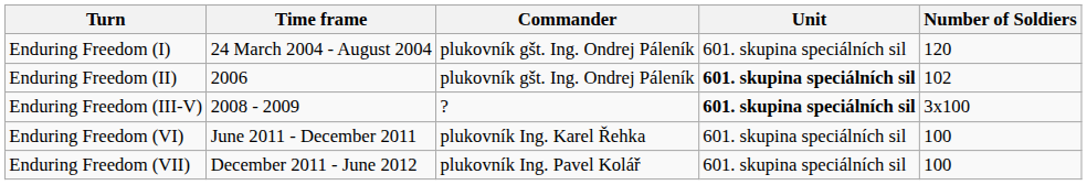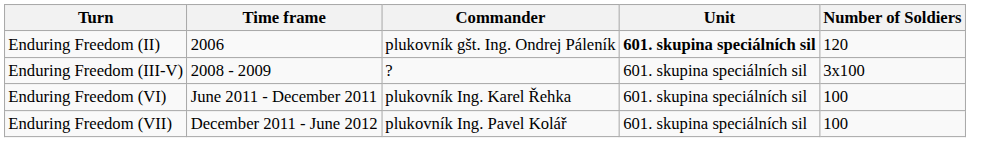- row: Enduring Freedom (I) | 24 March 2004 - August 2004 | plukovník gšt. Ing. Ondrej Páleník | 601. skupina speciálních sil | 120
Enduring Freedom (II) | Number of Soldiers: 102 -> 120
Enduring Freedom (III-V) | Unit: bold -> normal
